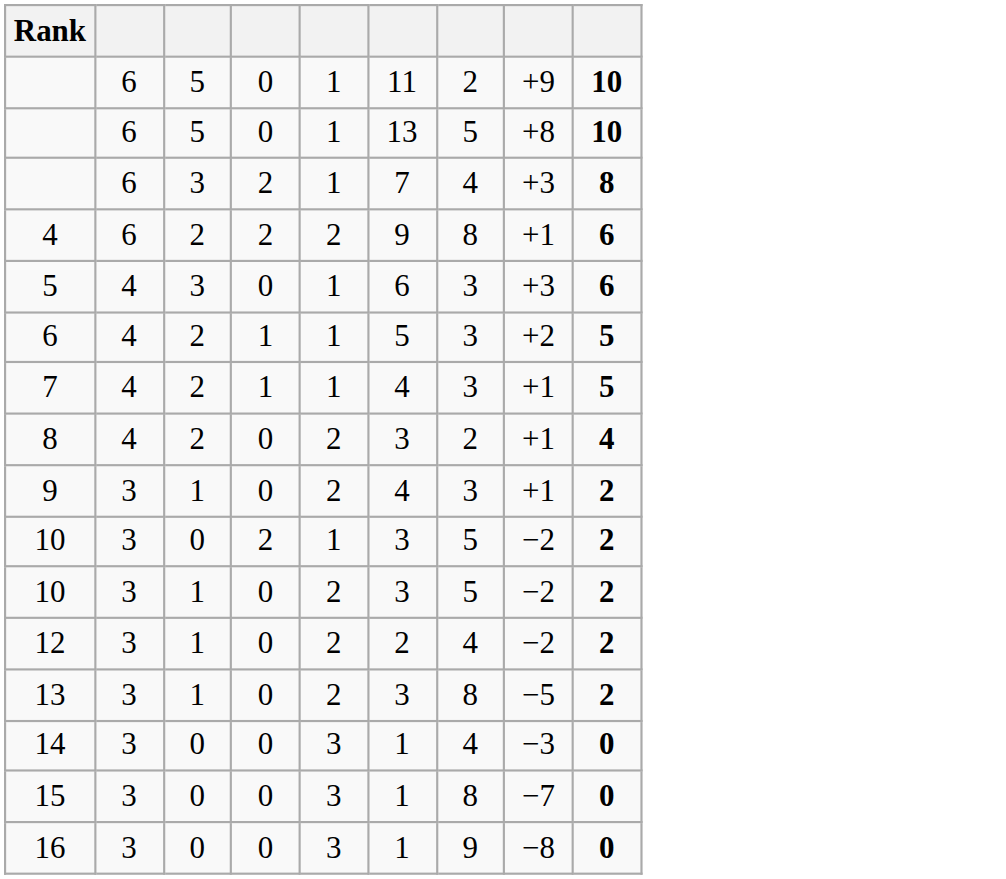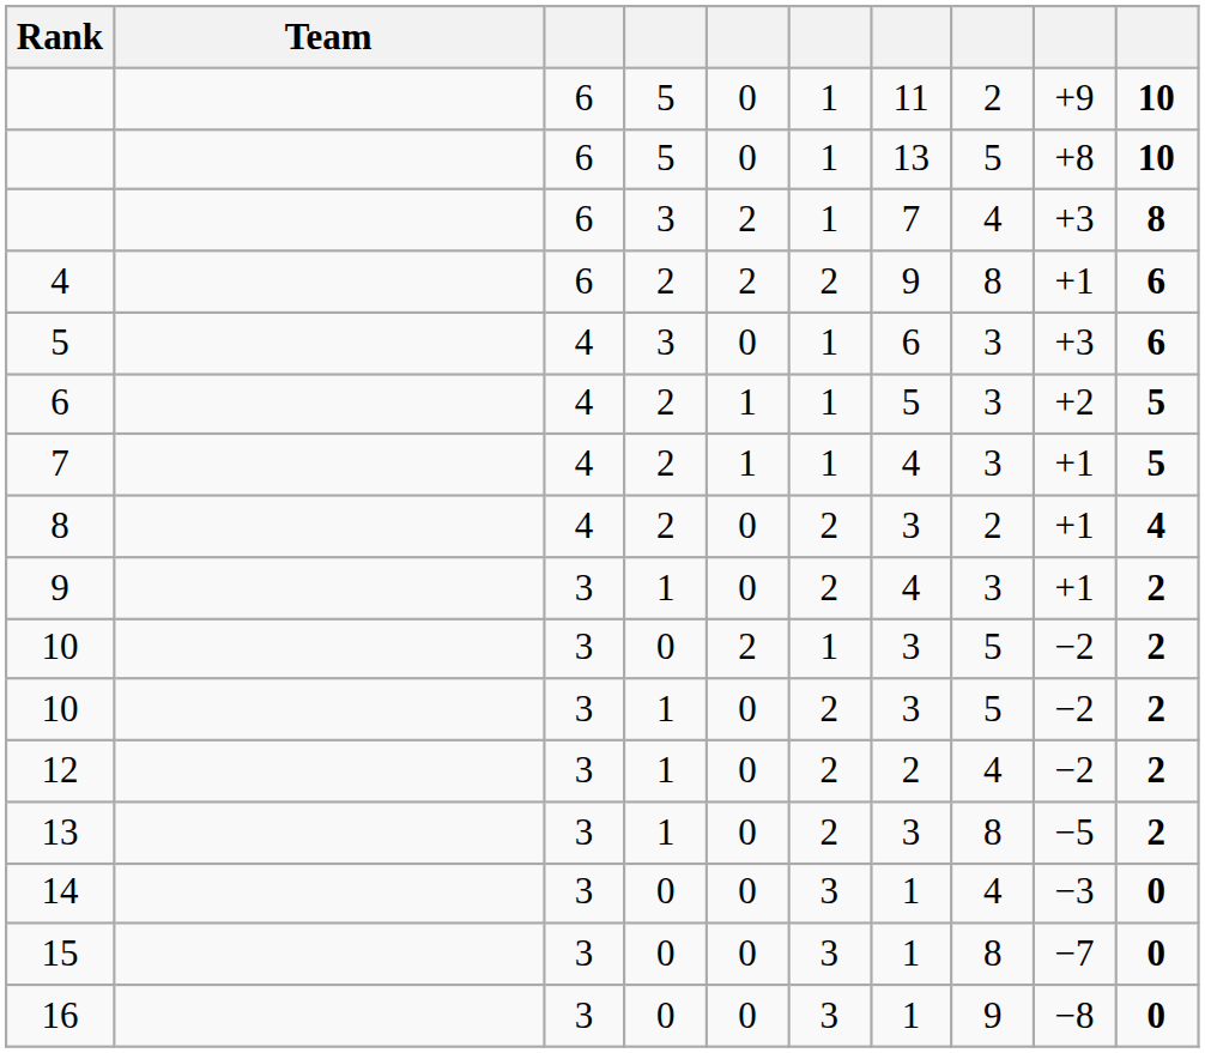+ column: Team
